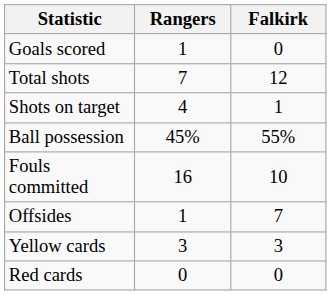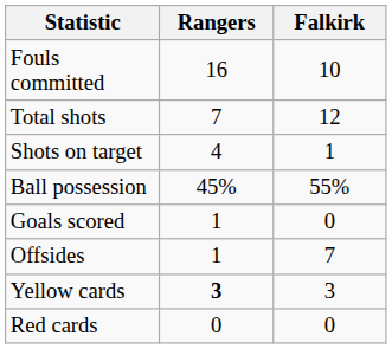rows swapped: Goals scored <-> Fouls committed
Yellow cards | Rangers: normal -> bold
